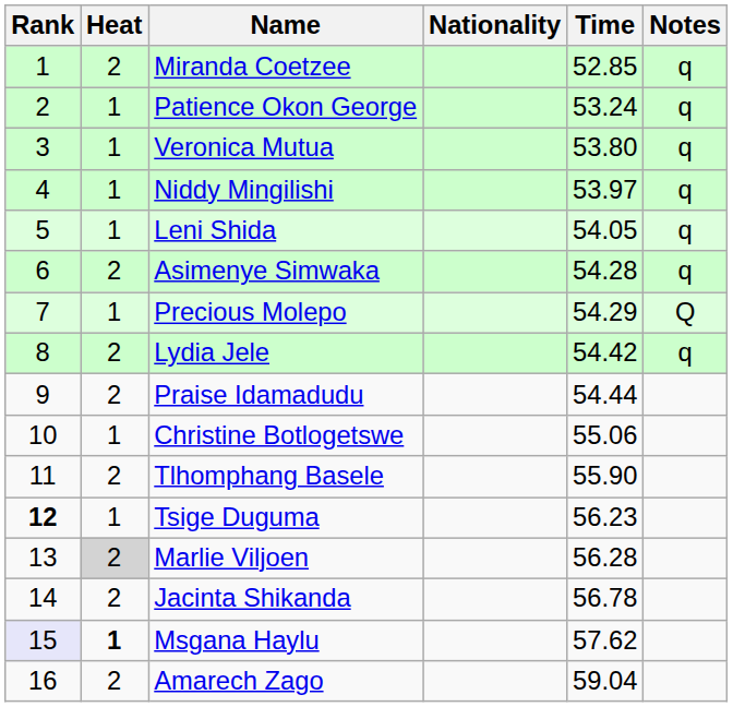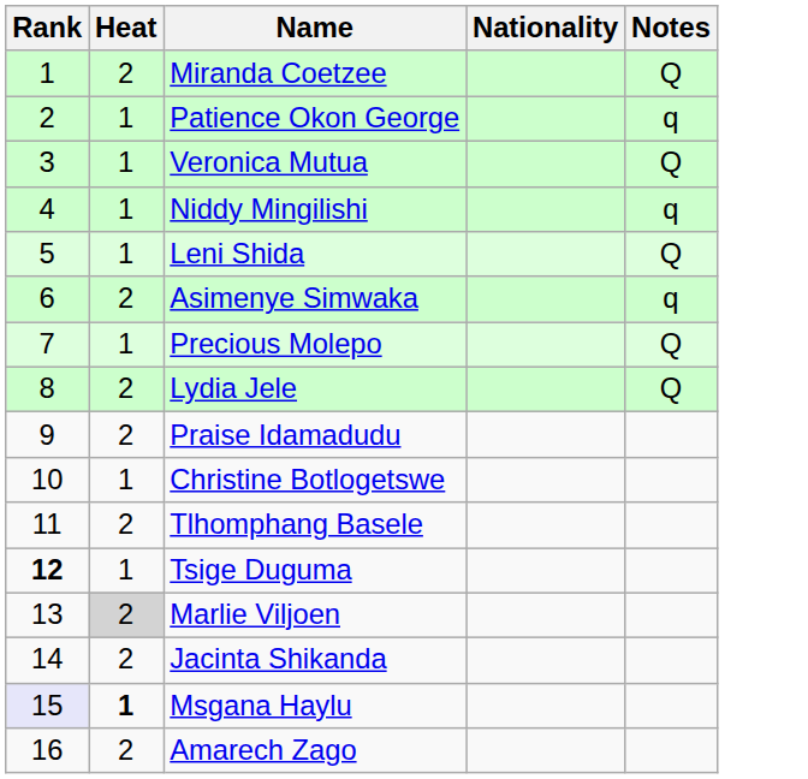- column: Time | 52.85 | 53.24 | 53.80 | 53.97 | 54.05 | 54.28 | 54.29 | 54.42 | 54.44 | 55.06 | 55.90 | 56.23 | 56.28 | 56.78 | 57.62 | 59.04
Miranda Coetzee | Notes: q -> Q
Veronica Mutua | Notes: q -> Q
Leni Shida | Notes: q -> Q
Lydia Jele | Notes: q -> Q
